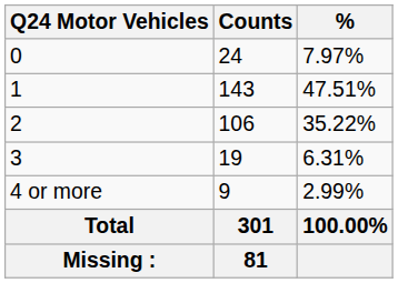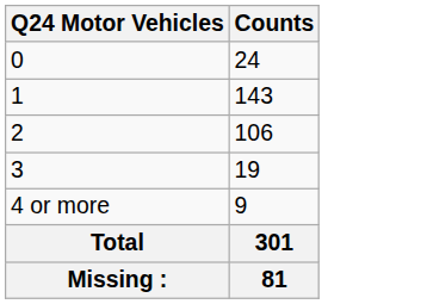- column: % | 7.97% | 47.51% | 35.22% | 6.31% | 2.99% | 100.00%
